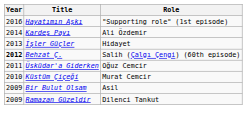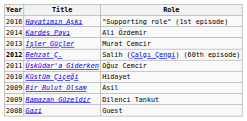İşler Güçler | Role: Hidayet -> Murat Cemcir
Küstüm Çiçeği | Role: Murat Cemcir -> Hidayet
+ row: 2008 | Gazi | Guest
